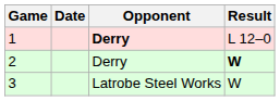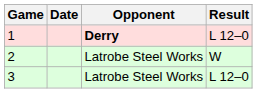2 | Opponent: Derry -> Latrobe Steel Works
2 | Result: bold -> normal
3 | Result: W -> L 12–0
